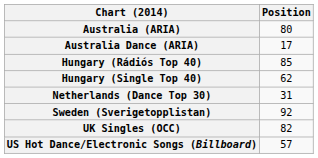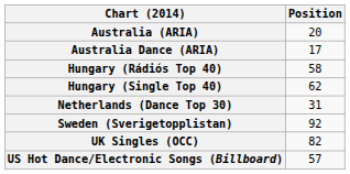Australia (ARIA) | Position: 80 -> 20
Hungary (Rádiós Top 40) | Position: 85 -> 58
